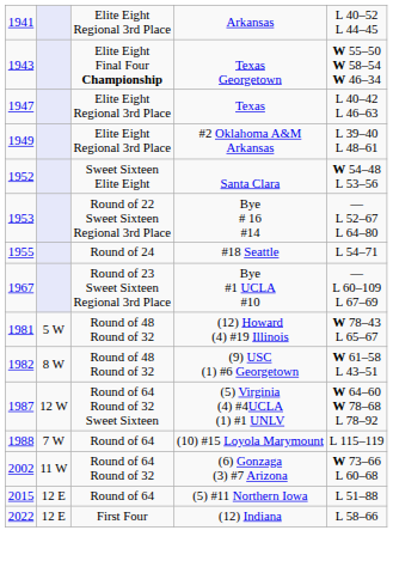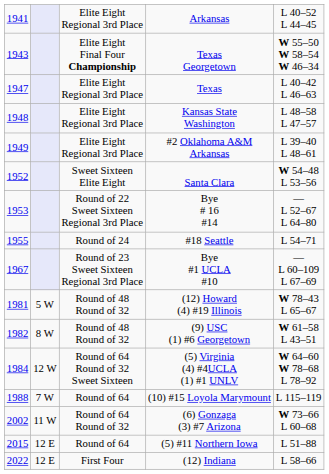+ row: 1948 | Elite Eight Regional 3rd Place | Kansas State Washington | L 48–58 L 47–57
(5) Virginia (4) #4UCLA (1) #1 UNLV | column 1: 1987 -> 1984
